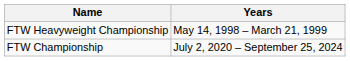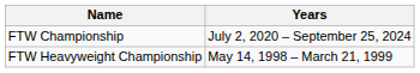rows swapped: FTW Heavyweight Championship <-> FTW Championship
